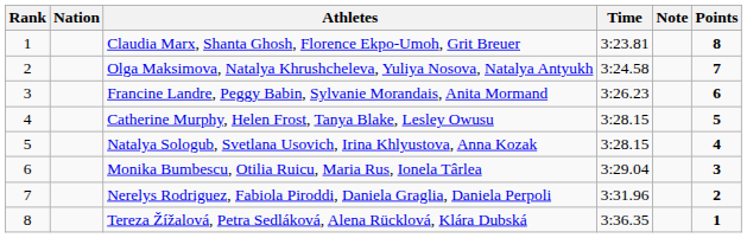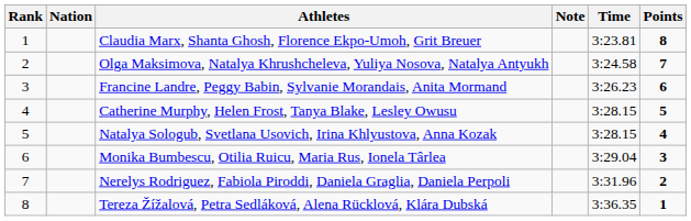columns swapped: Time <-> Note
